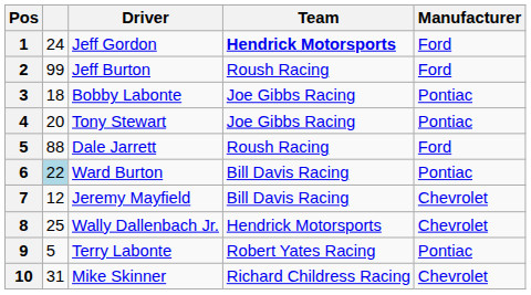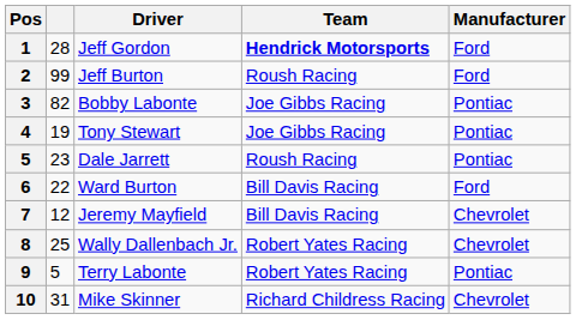Jeff Gordon | column 2: 24 -> 28
Bobby Labonte | column 2: 18 -> 82
Tony Stewart | column 2: 20 -> 19
Dale Jarrett | column 2: 88 -> 23
Dale Jarrett | Manufacturer: Ford -> Pontiac
Ward Burton | column 2: lightblue background -> no background
Ward Burton | Manufacturer: Pontiac -> Ford
Wally Dallenbach Jr. | Team: Hendrick Motorsports -> Robert Yates Racing
